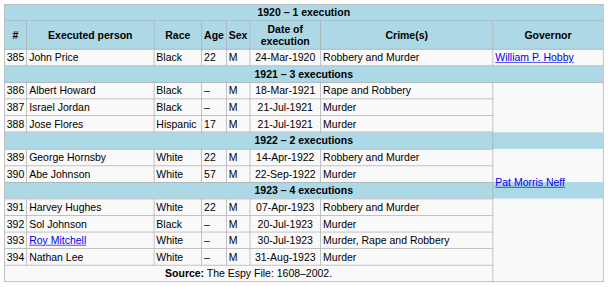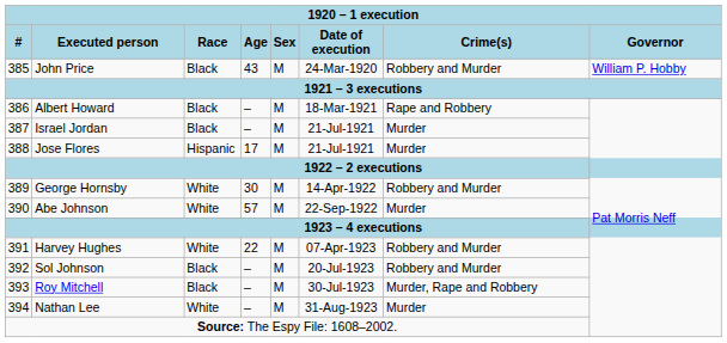John Price | Age: 22 -> 43
George Hornsby | Age: 22 -> 30
Sol Johnson | Crime(s): Murder -> Robbery and Murder
Roy Mitchell | Race: White -> Black
